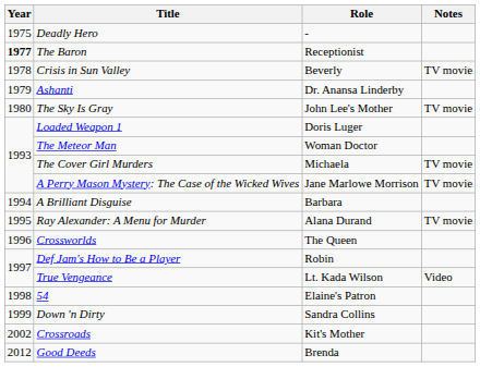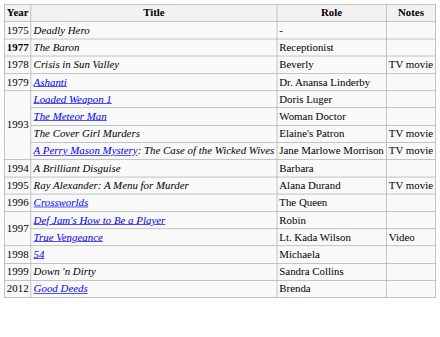- row: 1980 | The Sky Is Gray | John Lee's Mother | TV movie
The Cover Girl Murders | Role: Michaela -> Elaine's Patron
54 | Role: Elaine's Patron -> Michaela
- row: 2002 | Crossroads | Kit's Mother
